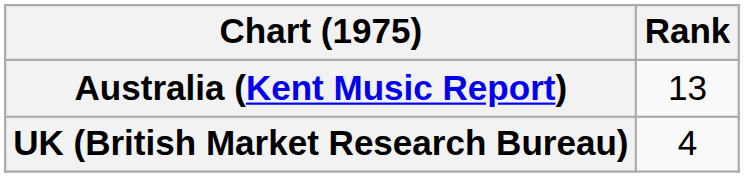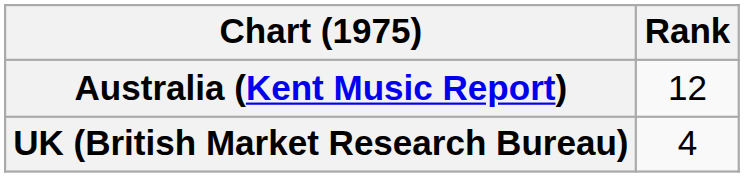Australia (Kent Music Report) | Rank: 13 -> 12
